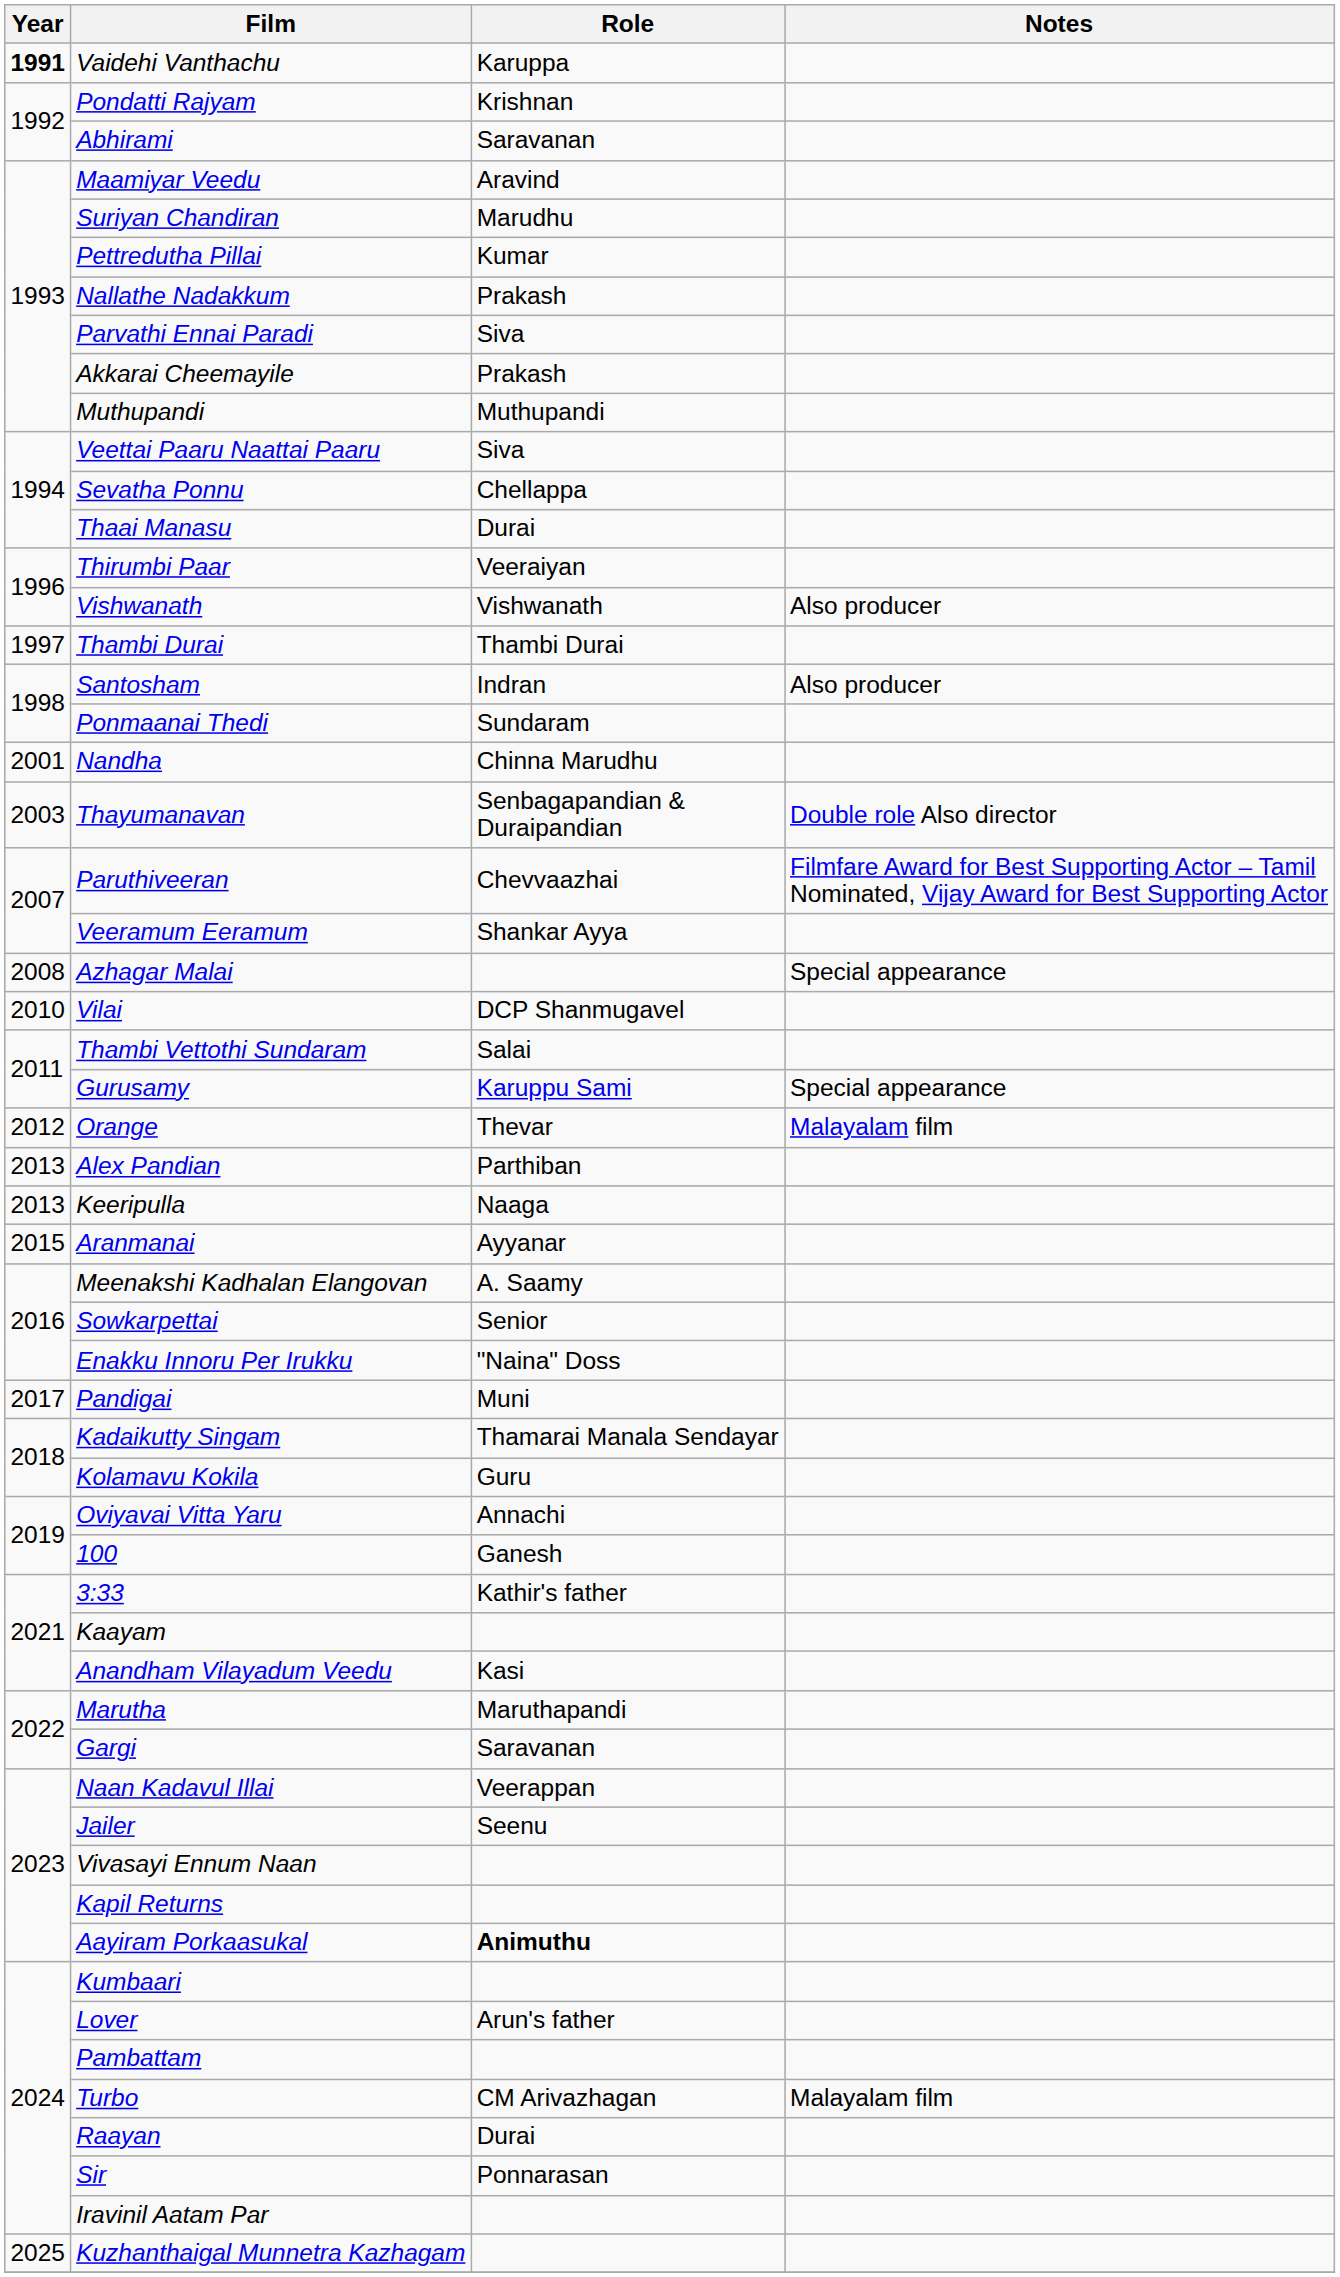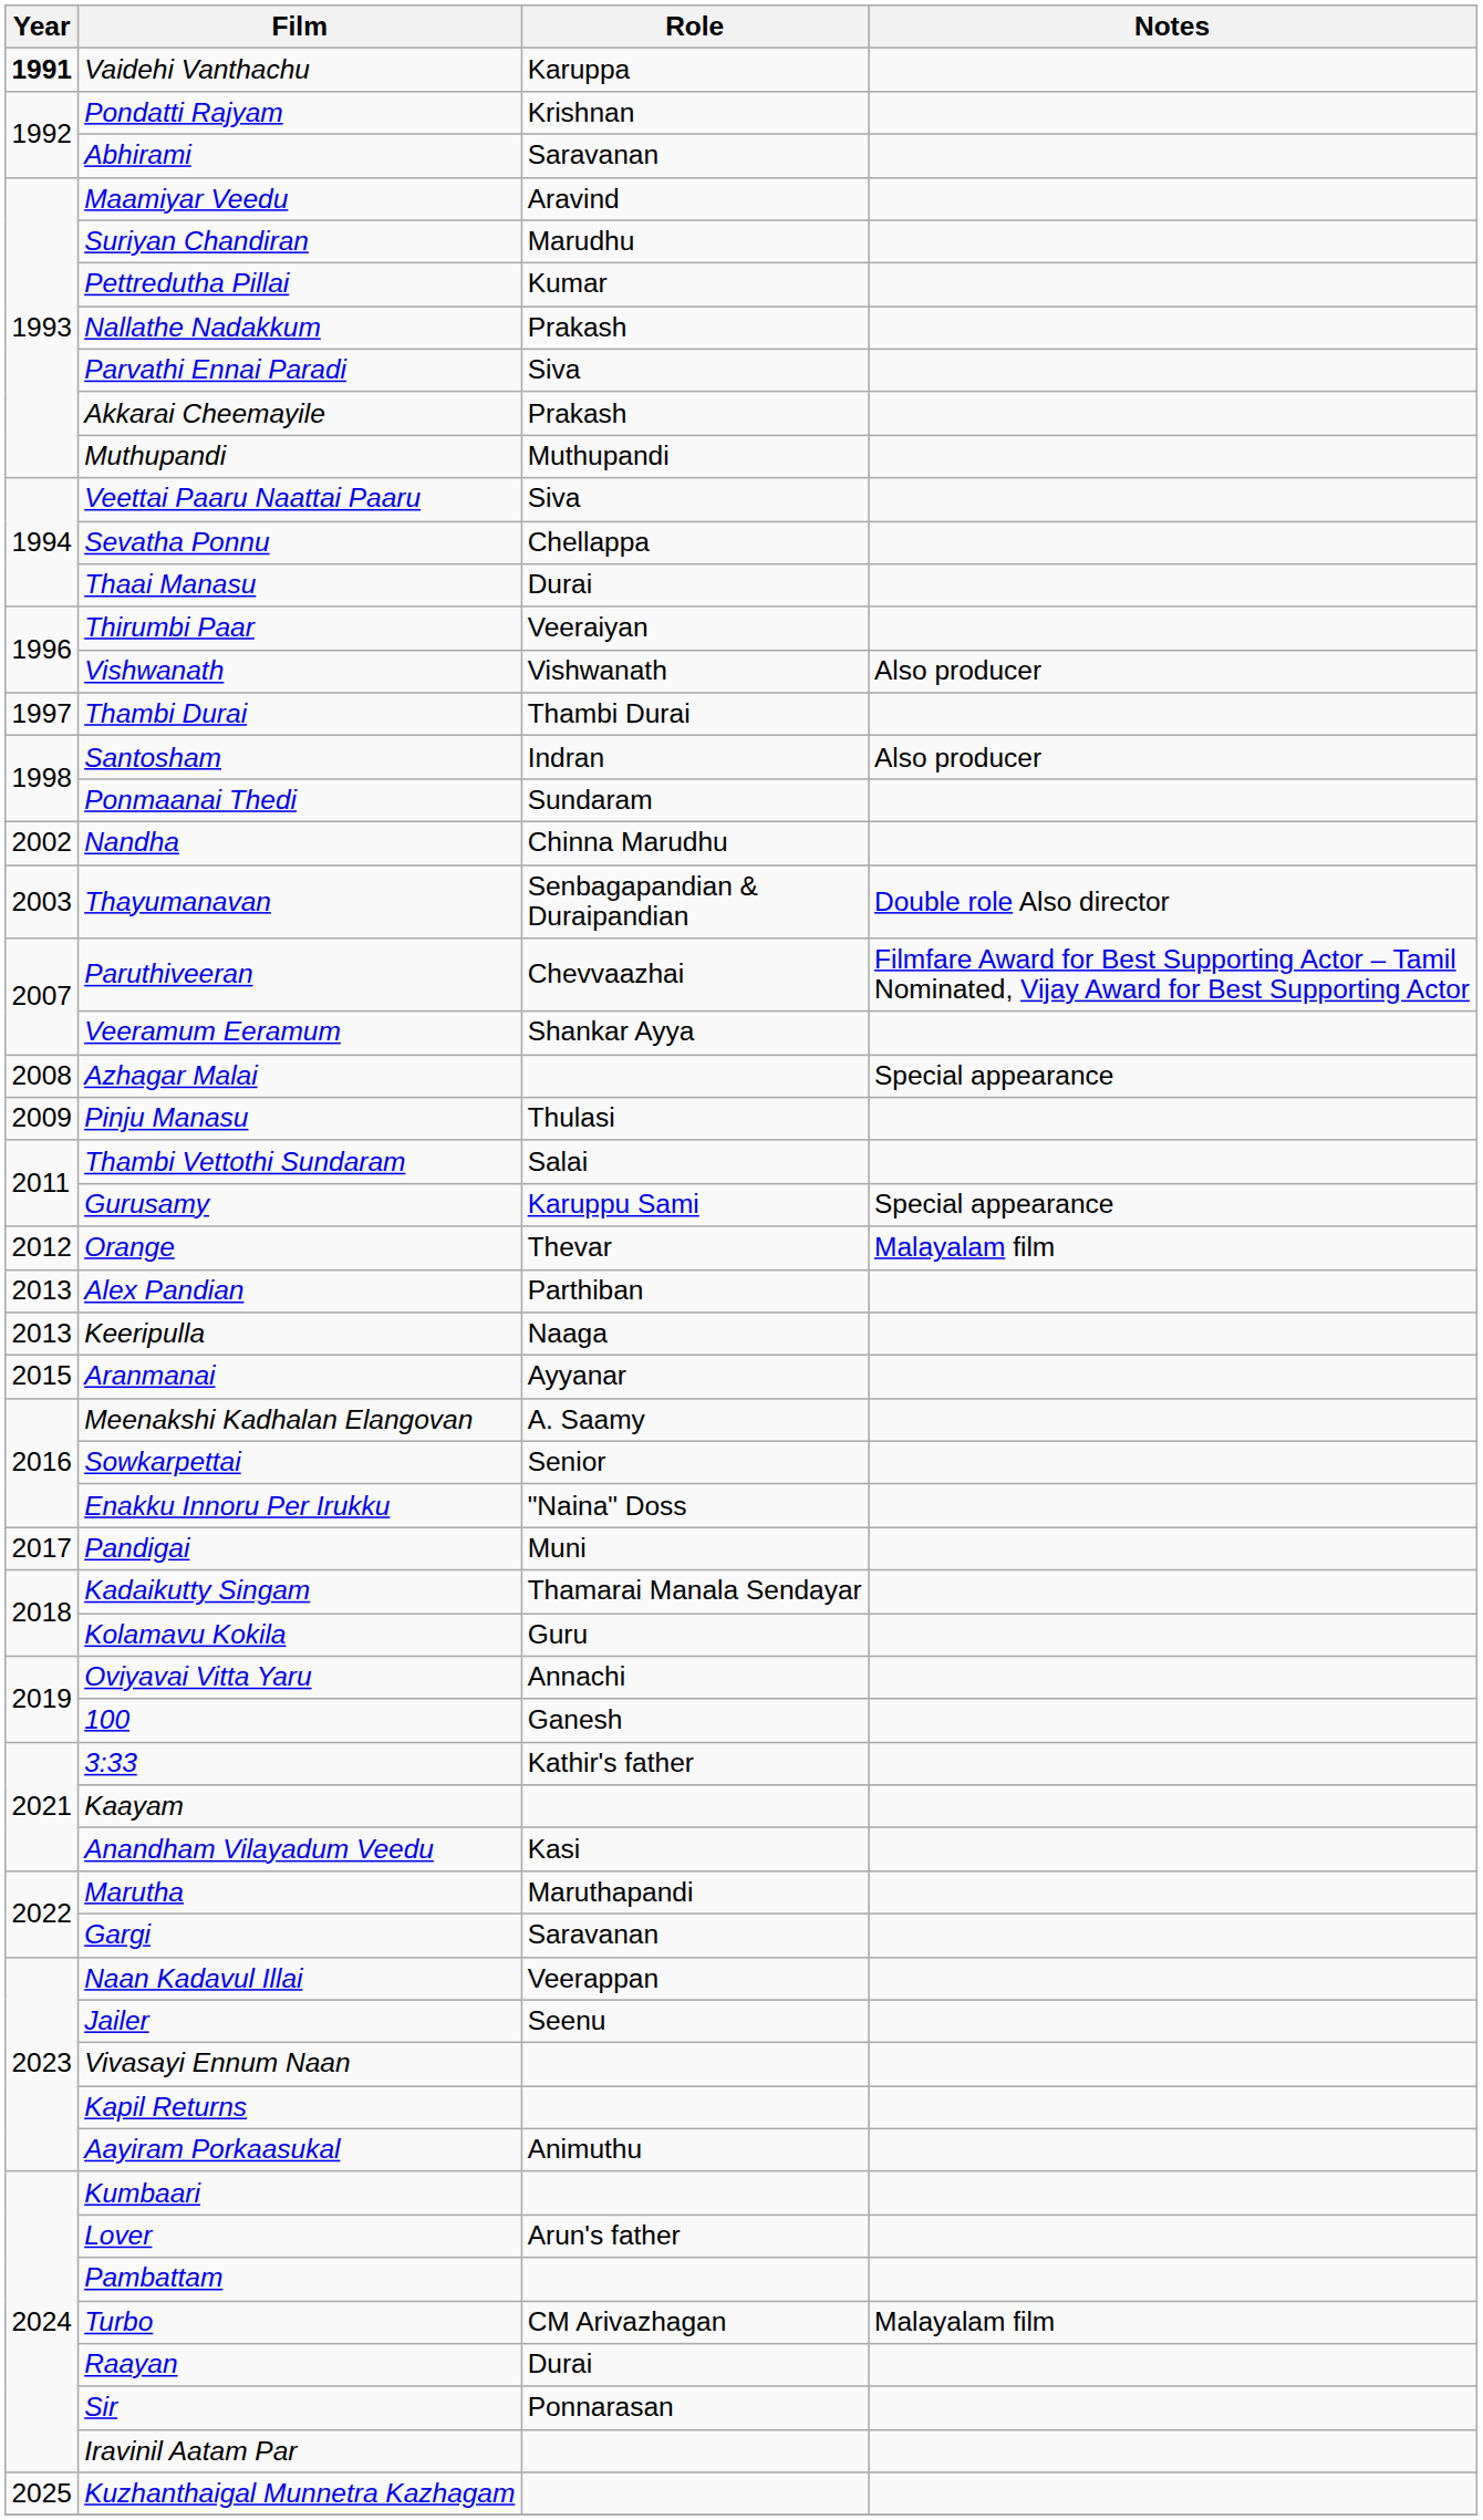Nandha | Year: 2001 -> 2002
+ row: 2009 | Pinju Manasu | Thulasi
- row: 2010 | Vilai | DCP Shanmugavel
Aayiram Porkaasukal | Role: bold -> normal
